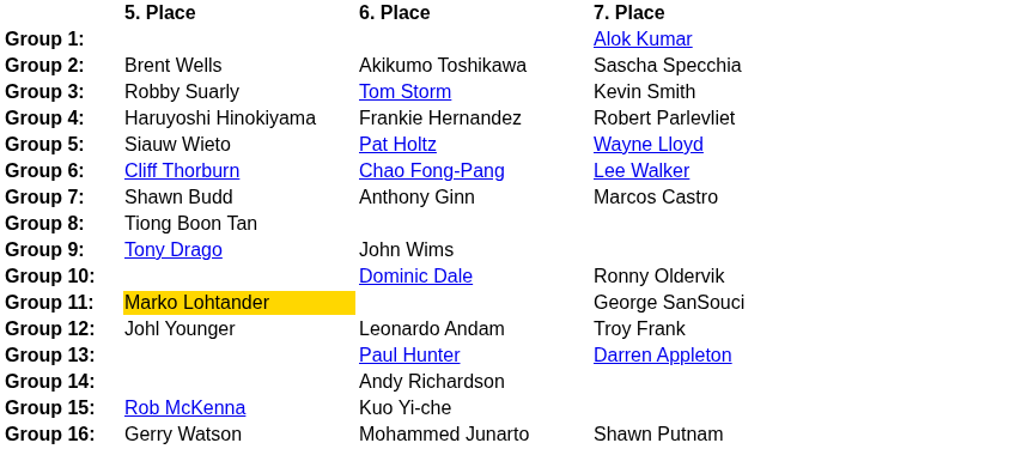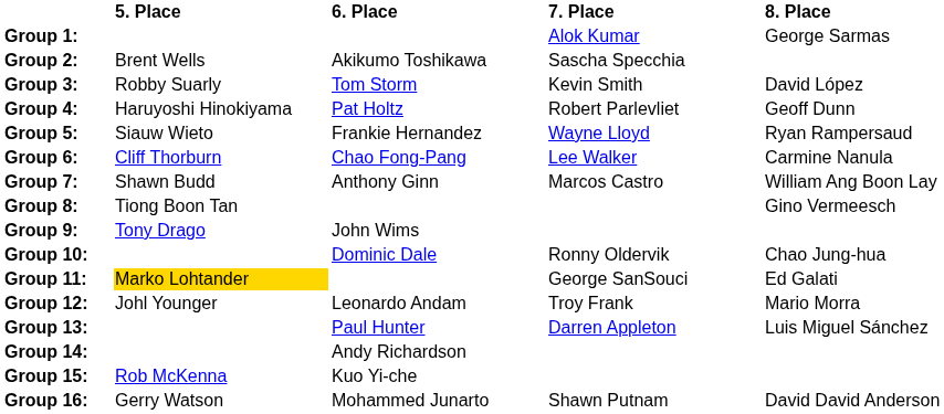+ column: 8. Place | George Sarmas | David López | Geoff Dunn | Ryan Rampersaud | Carmine Nanula | William Ang Boon Lay | Gino Vermeesch | Chao Jung-hua | Ed Galati | Mario Morra | Luis Miguel Sánchez | David David Anderson
Group 4: | 6. Place: Frankie Hernandez -> Pat Holtz
Group 5: | 6. Place: Pat Holtz -> Frankie Hernandez
